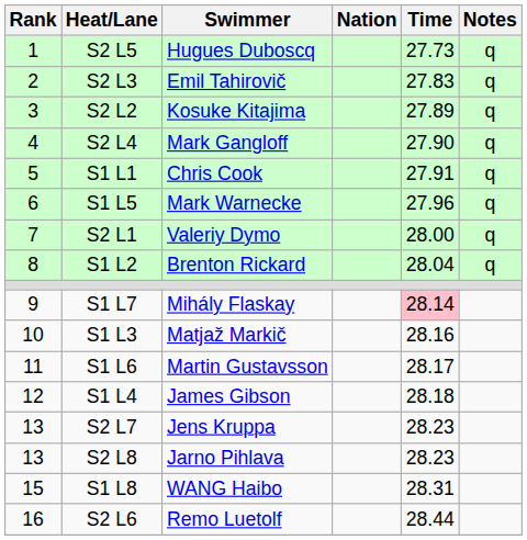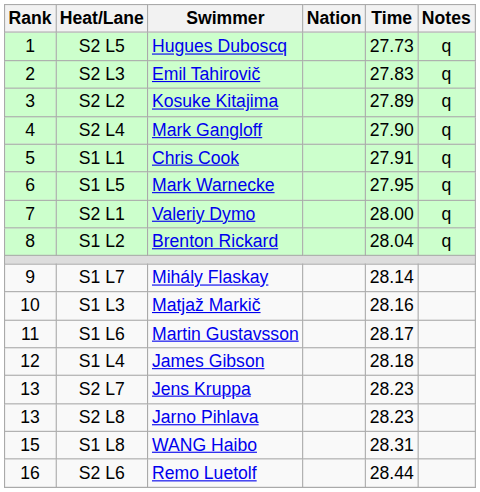S1 L5 | Time: 27.96 -> 27.95
S1 L7 | Time: pink background -> no background
